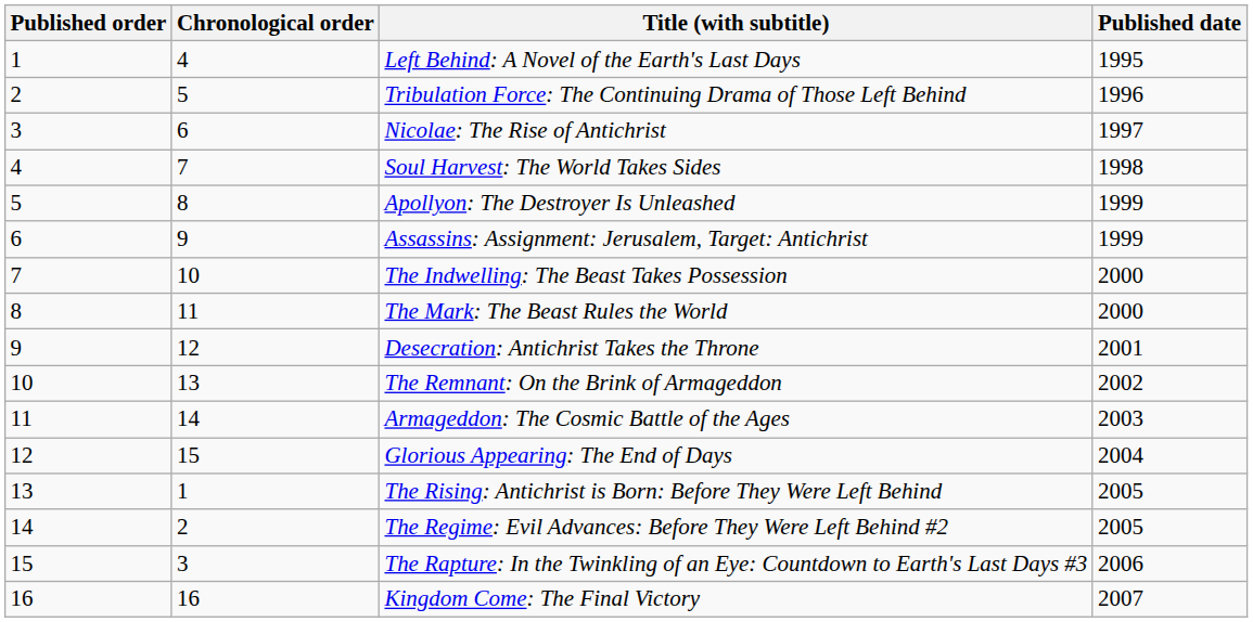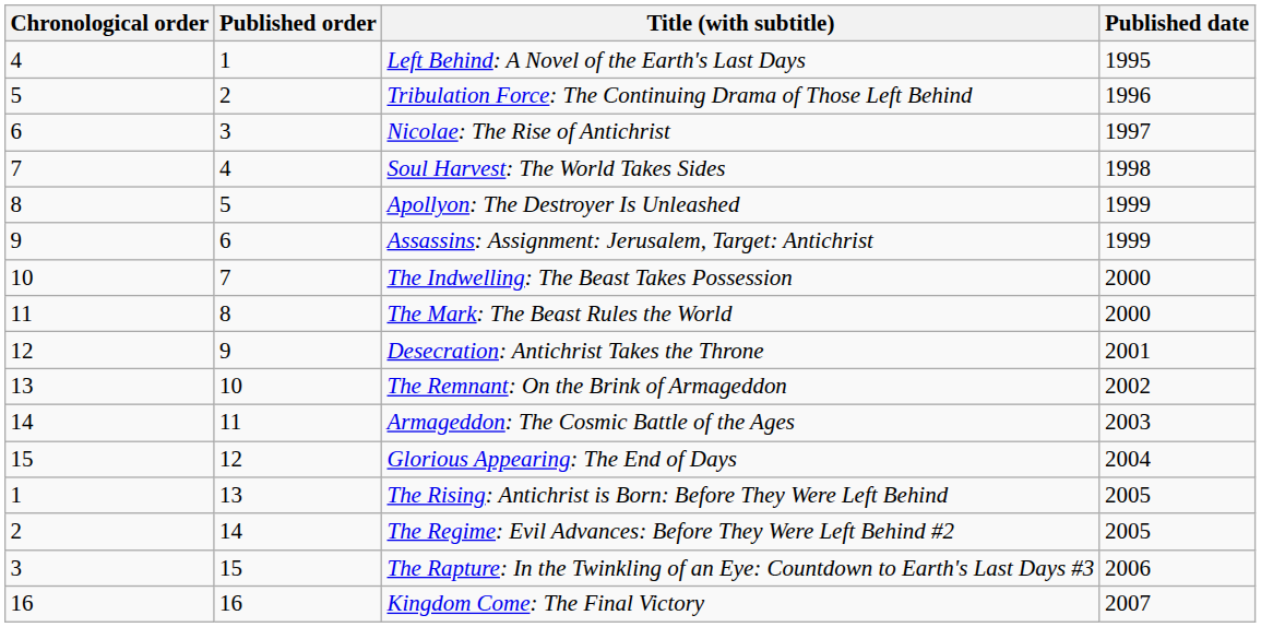columns swapped: Published order <-> Chronological order
